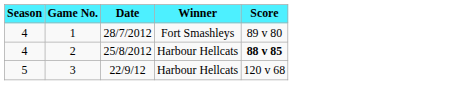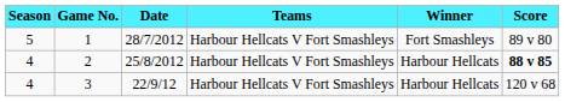+ column: Teams | Harbour Hellcats V Fort Smashleys | Harbour Hellcats V Fort Smashleys | Harbour Hellcats V Fort Smashleys
1 | Season: 4 -> 5
3 | Season: 5 -> 4
